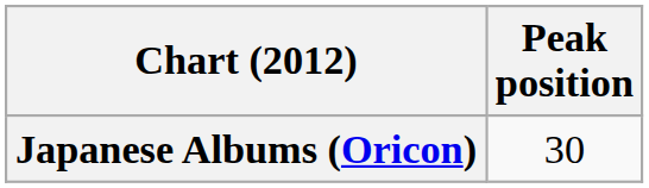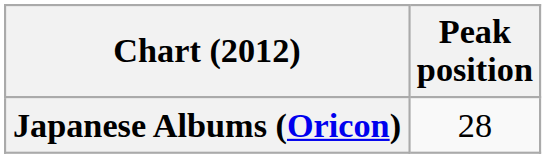Japanese Albums (Oricon) | Peak position: 30 -> 28
